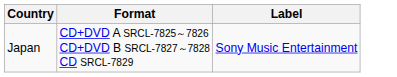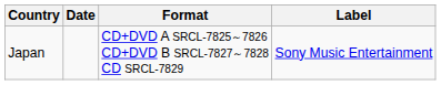+ column: Date
